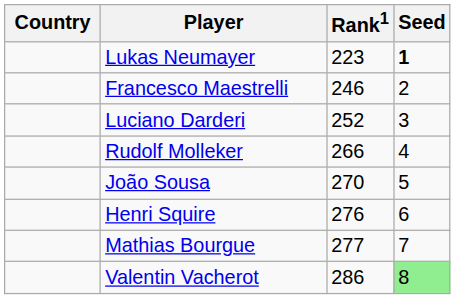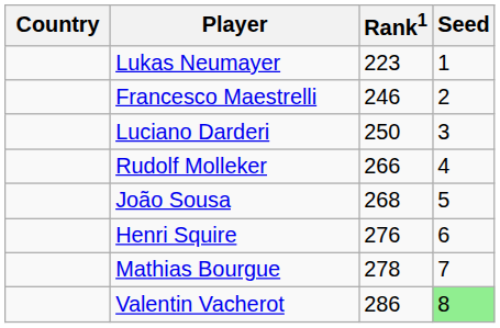Lukas Neumayer | Seed: bold -> normal
Luciano Darderi | Rank1: 252 -> 250
João Sousa | Rank1: 270 -> 268
Mathias Bourgue | Rank1: 277 -> 278
